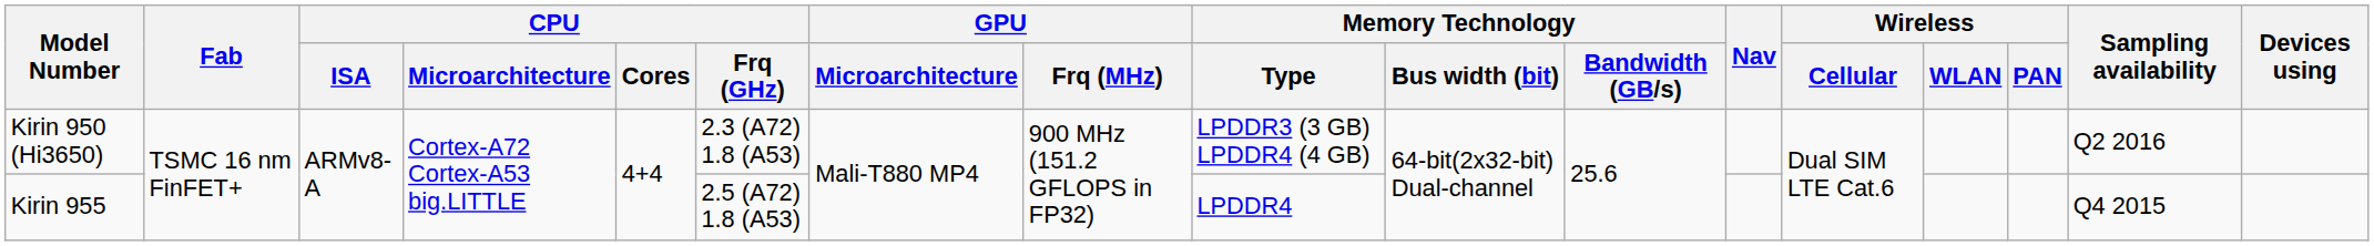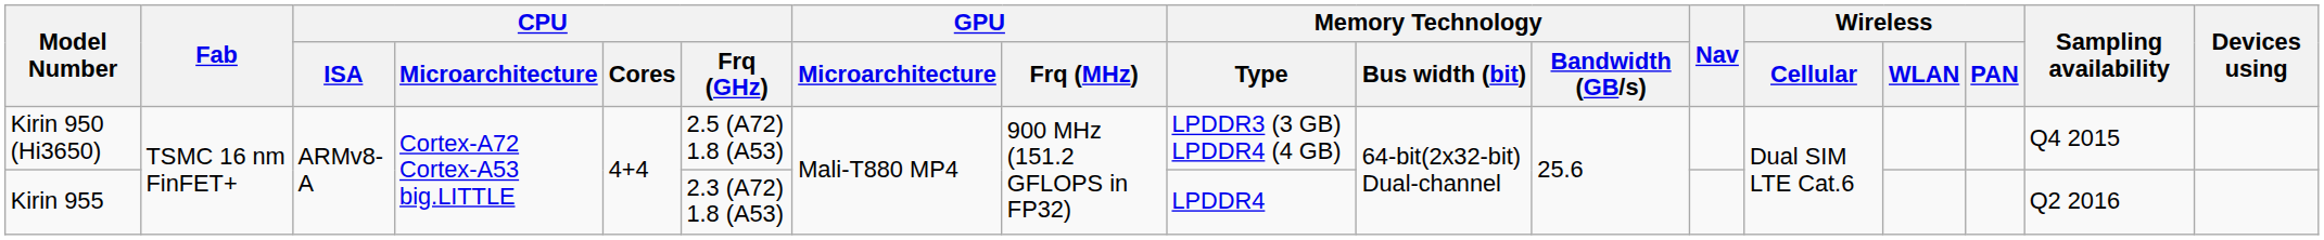Kirin 950 (Hi3650) | CPU / Frq (GHz): 2.3 (A72) 1.8 (A53) -> 2.5 (A72) 1.8 (A53)
Kirin 950 (Hi3650) | Sampling availability: Q2 2016 -> Q4 2015
Kirin 955 | CPU / Frq (GHz): 2.5 (A72) 1.8 (A53) -> 2.3 (A72) 1.8 (A53)
Kirin 955 | Sampling availability: Q4 2015 -> Q2 2016
